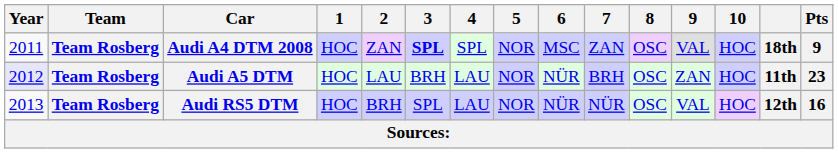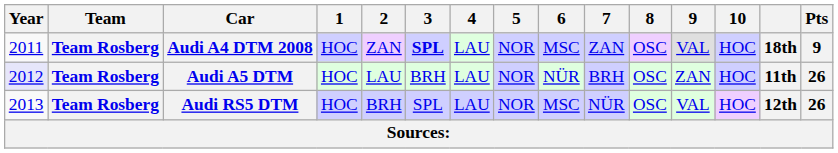Audi A4 DTM 2008 | 4: SPL -> LAU
Audi A5 DTM | Pts: 23 -> 26
Audi RS5 DTM | 6: NÜR -> MSC
Audi RS5 DTM | Pts: 16 -> 26
